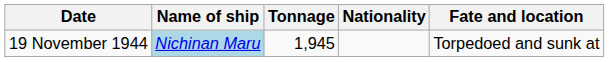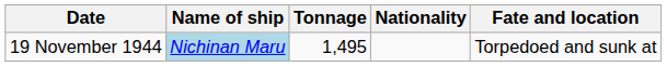19 November 1944 | Tonnage: 1,945 -> 1,495
